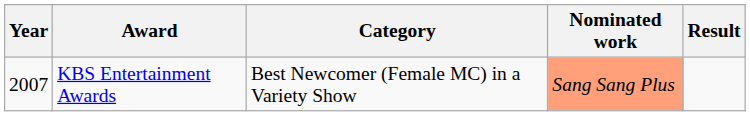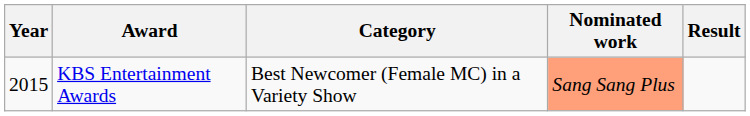KBS Entertainment Awards | Year: 2007 -> 2015
